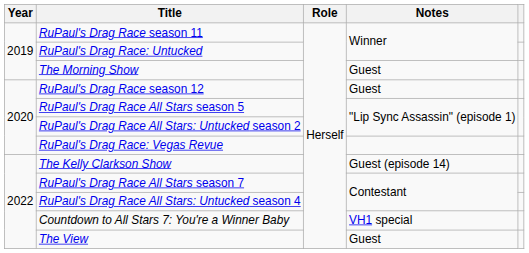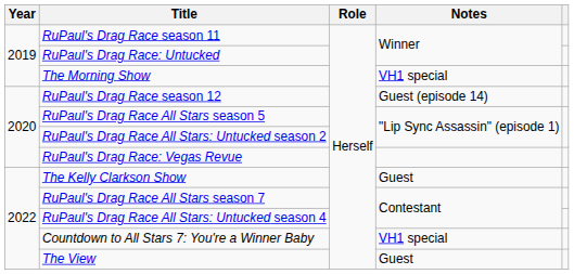The Morning Show | Notes: Guest -> VH1 special
RuPaul's Drag Race season 12 | Notes: Guest -> Guest (episode 14)
The Kelly Clarkson Show | Notes: Guest (episode 14) -> Guest
